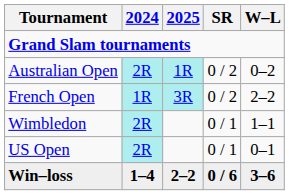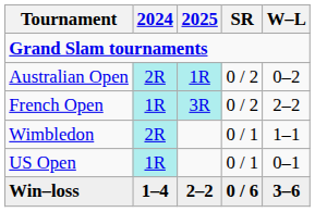US Open | 2024: 2R -> 1R
